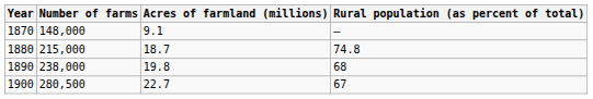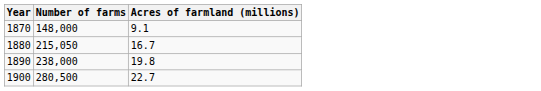- column: Rural population (as percent of total) | — | 74.8 | 68 | 67
1880 | Number of farms: 215,000 -> 215,050
1880 | Acres of farmland (millions): 18.7 -> 16.7
